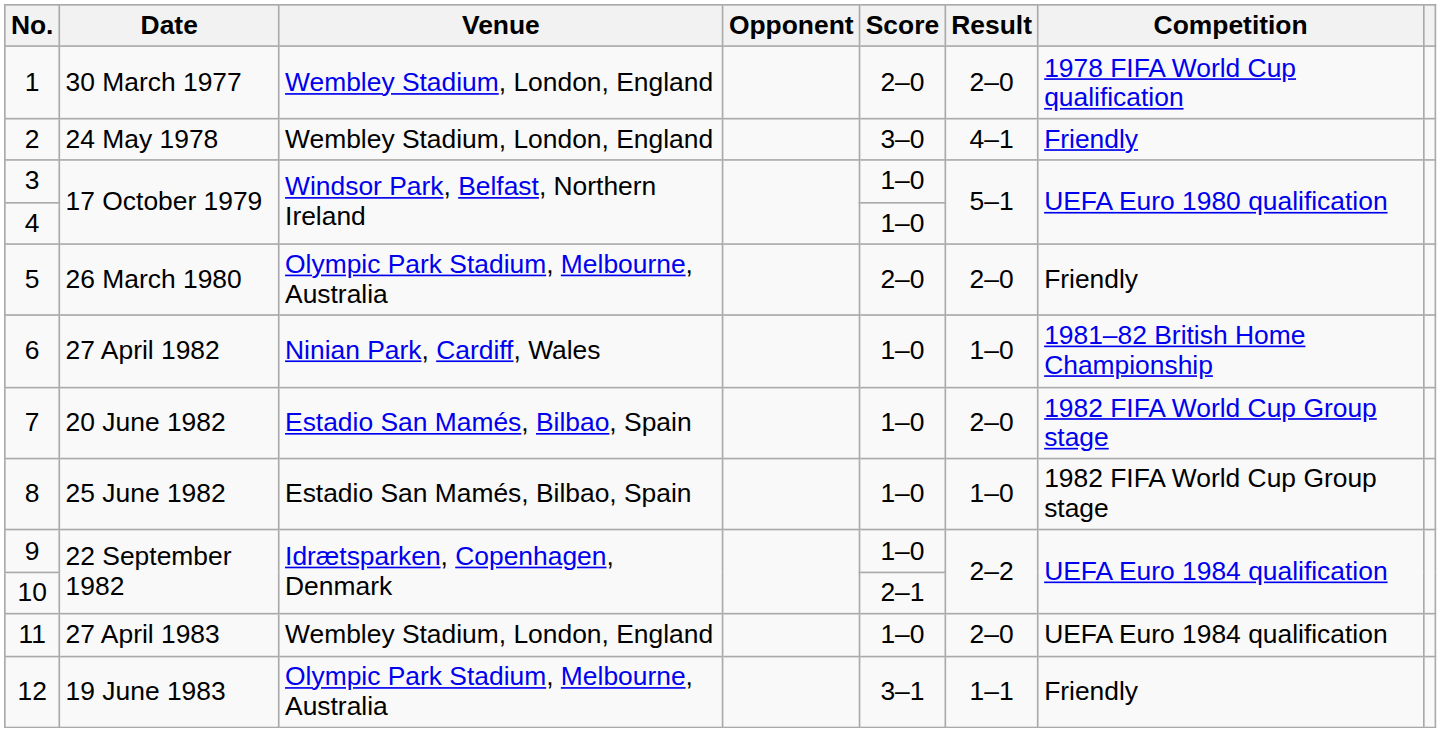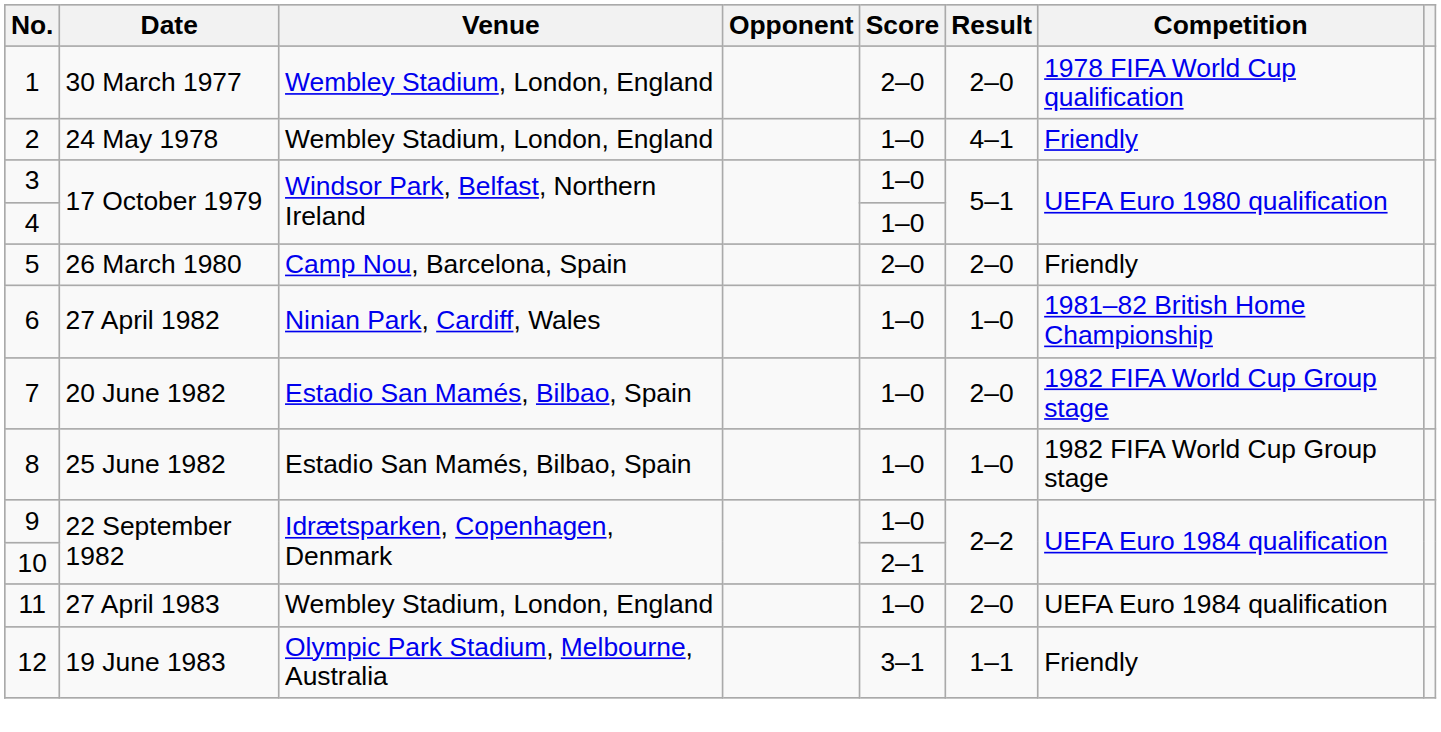2 | Score: 3–0 -> 1–0
5 | Venue: Olympic Park Stadium, Melbourne, Australia -> Camp Nou, Barcelona, Spain
